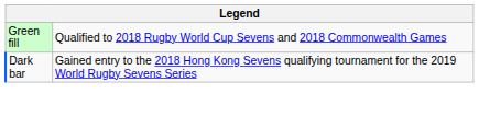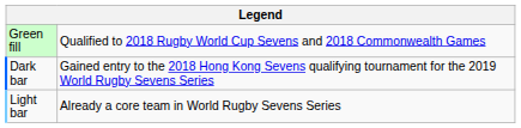+ row: Light bar | Already a core team in World Rugby Sevens Series
